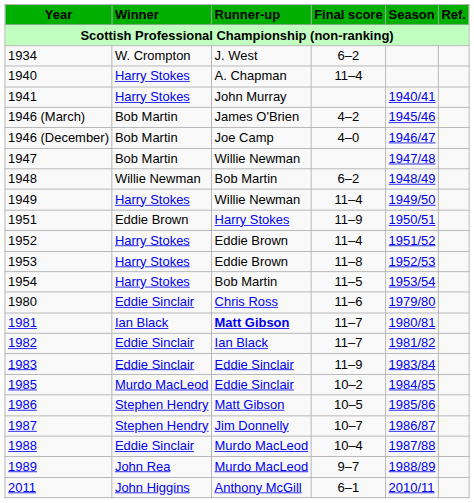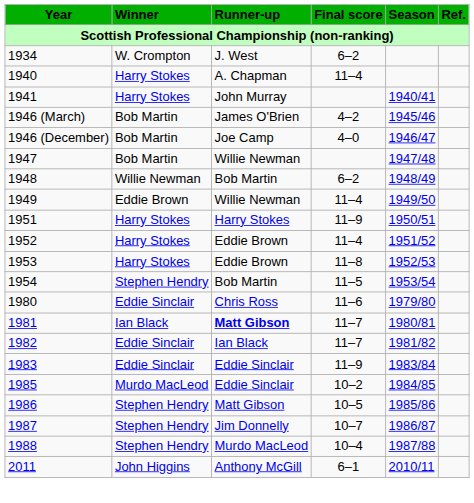1949 | Winner: Harry Stokes -> Eddie Brown
1951 | Winner: Eddie Brown -> Harry Stokes
1954 | Winner: Harry Stokes -> Stephen Hendry
1988 | Winner: Eddie Sinclair -> Stephen Hendry
- row: 1989 | John Rea | Murdo MacLeod | 9–7 | 1988/89
